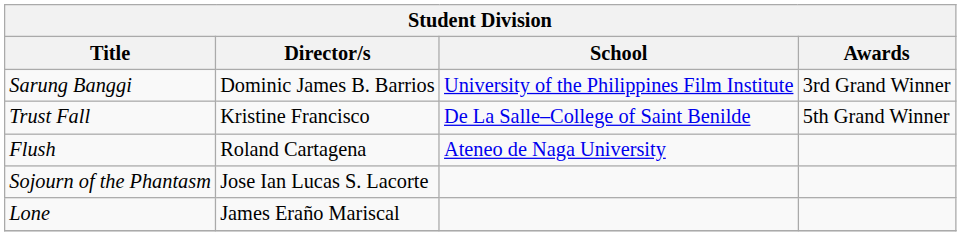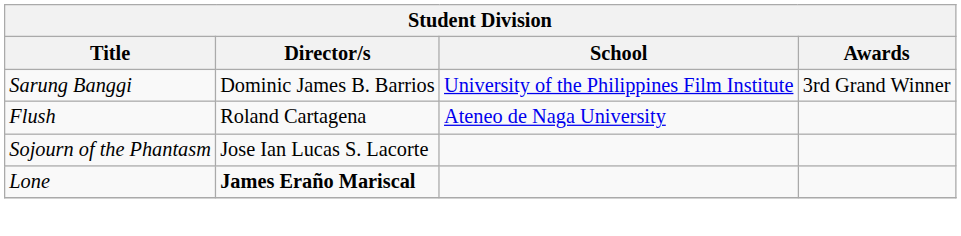- row: Trust Fall | Kristine Francisco | De La Salle–College of Saint Benilde | 5th Grand Winner
Lone | Director/s: normal -> bold
